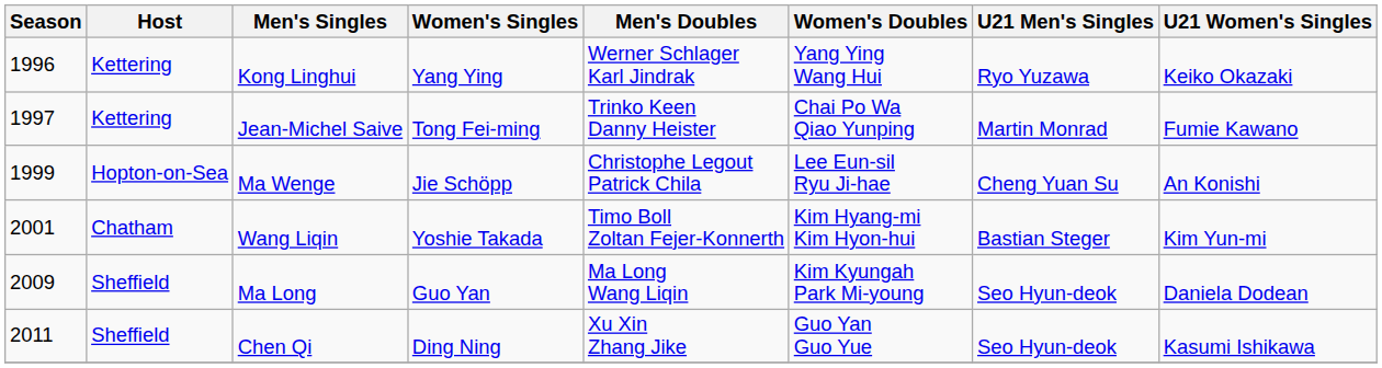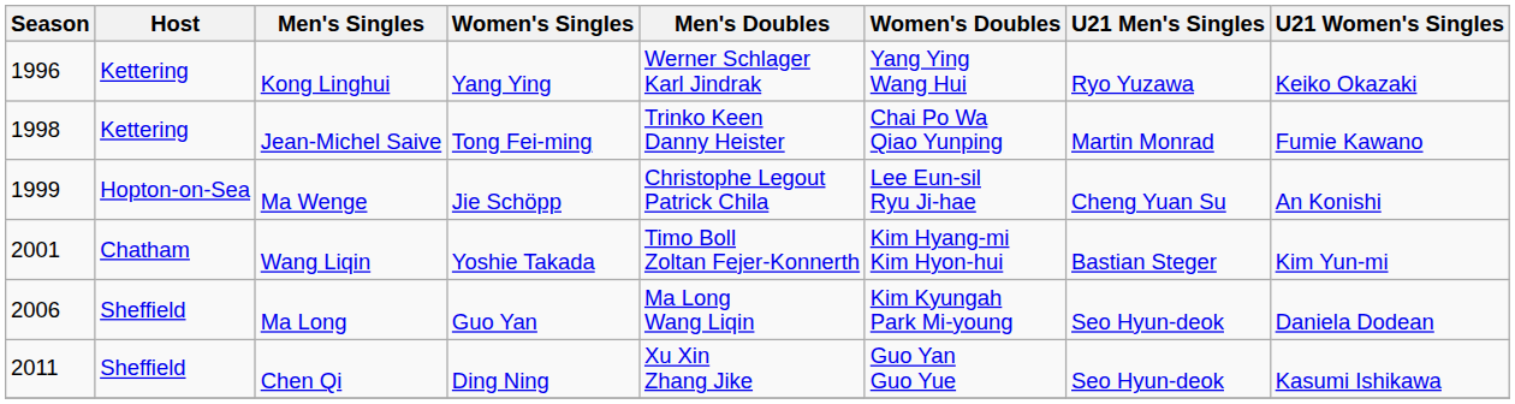Jean-Michel Saive | Season: 1997 -> 1998
Ma Long | Season: 2009 -> 2006
